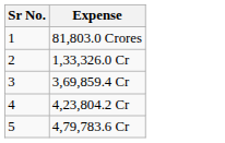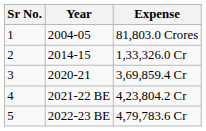+ column: Year | 2004-05 | 2014-15 | 2020-21 | 2021-22 BE | 2022-23 BE
